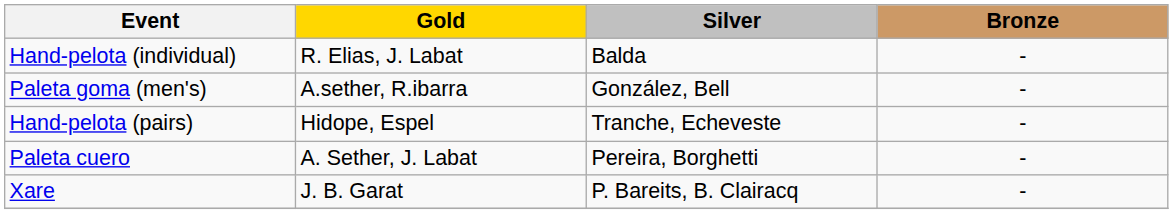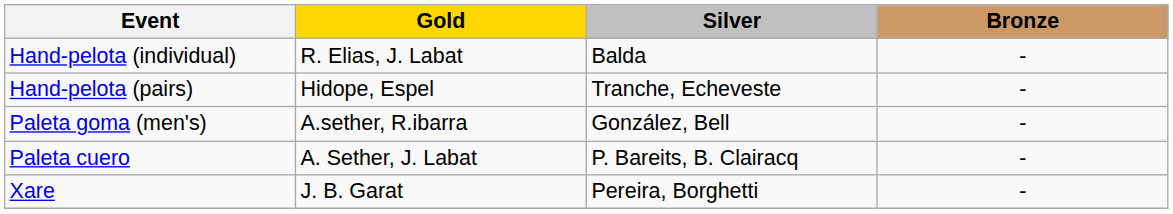rows swapped: Hand-pelota (pairs) <-> Paleta goma (men's)
Paleta cuero | Silver: Pereira, Borghetti -> P. Bareits, B. Clairacq
Xare | Silver: P. Bareits, B. Clairacq -> Pereira, Borghetti
